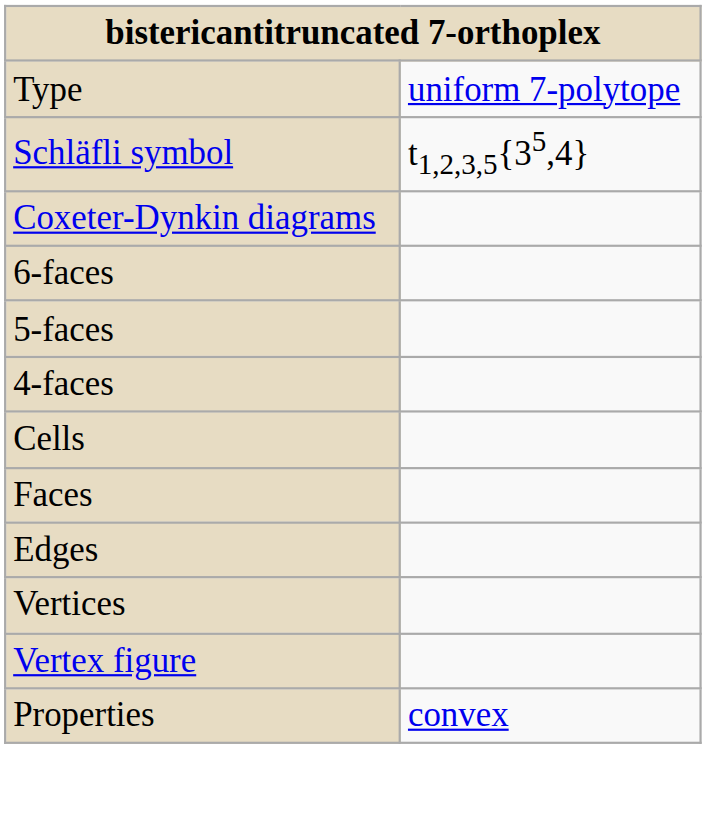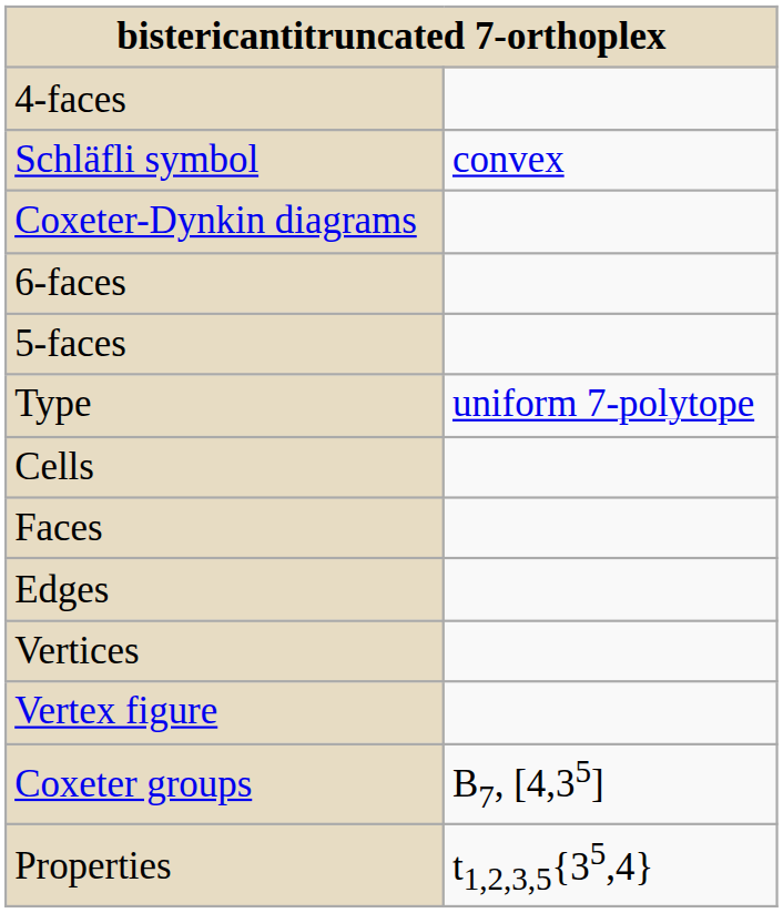rows swapped: Type <-> 4-faces
Schläfli symbol | column 2: t1,2,3,5{35,4} -> convex
+ row: Coxeter groups | B7, [4,35]
Properties | column 2: convex -> t1,2,3,5{35,4}
